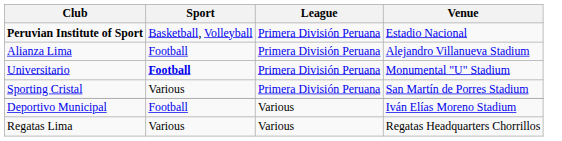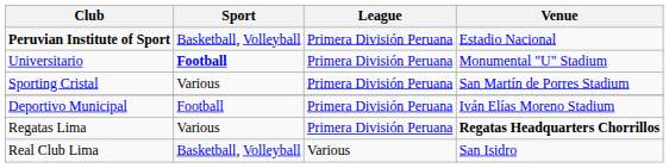- row: Alianza Lima | Football | Primera División Peruana | Alejandro Villanueva Stadium
Deportivo Municipal | League: Various -> Primera División Peruana
Regatas Lima | League: Various -> Primera División Peruana
Regatas Lima | Venue: normal -> bold
+ row: Real Club Lima | Basketball, Volleyball | Various | San Isidro
